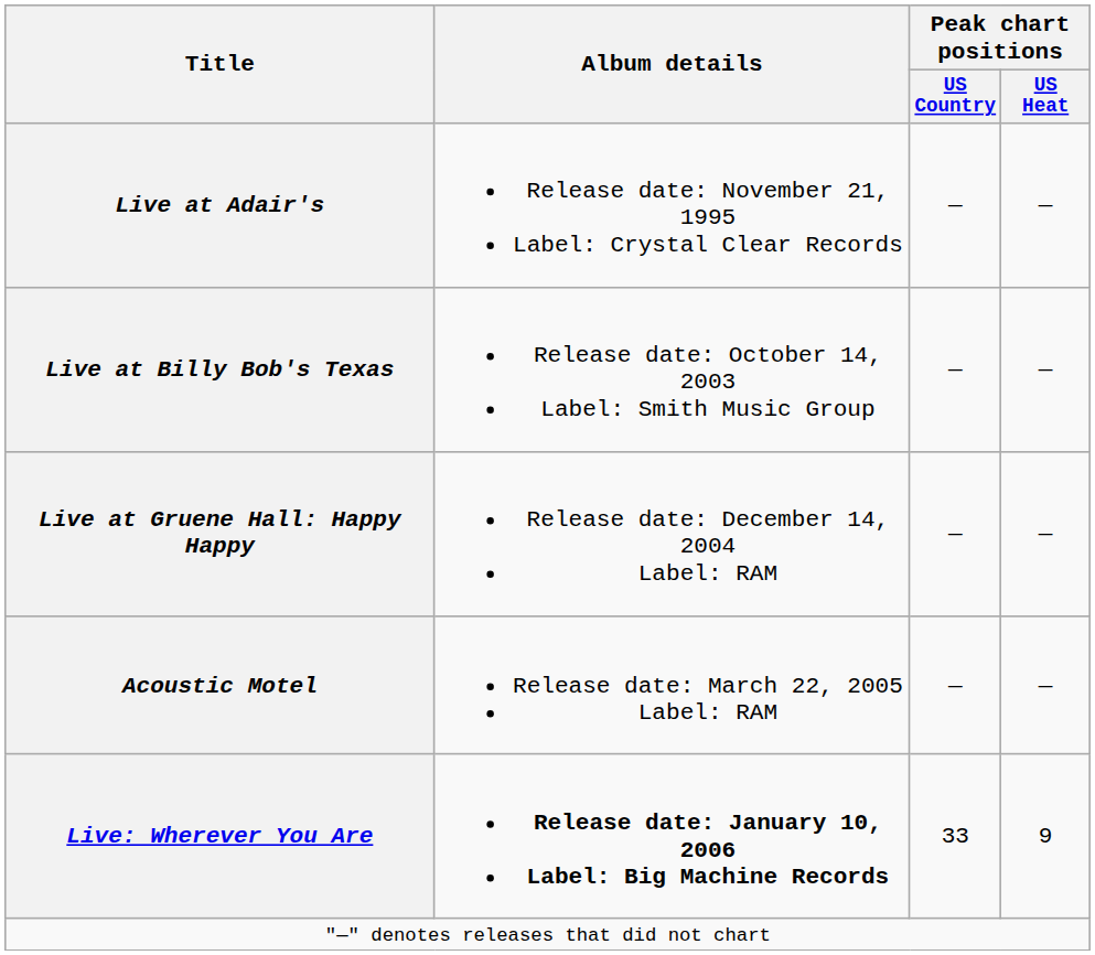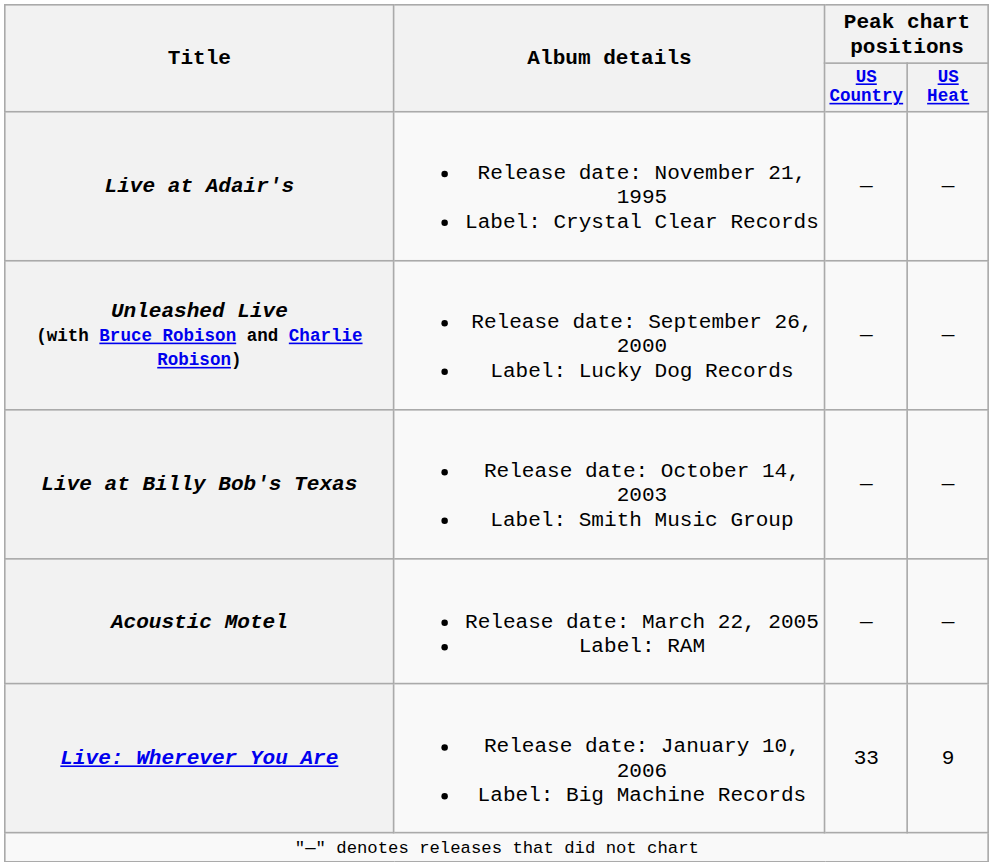+ row: Unleashed Live (with Bruce Robison and Charlie Robison) | Release date: September 26, 2000 Label: Lucky Dog Records | — | —
- row: Live at Gruene Hall: Happy Happy | Release date: December 14, 2004 Label: RAM | — | —
Live: Wherever You Are | Album details: bold -> normal
